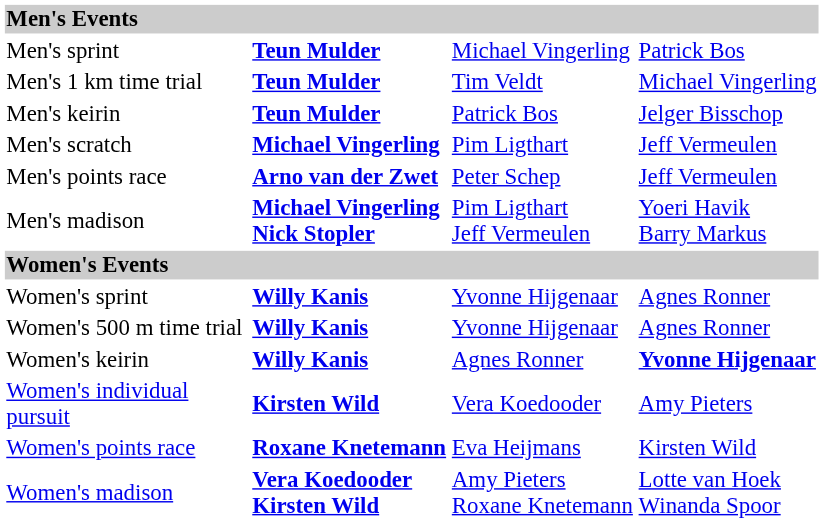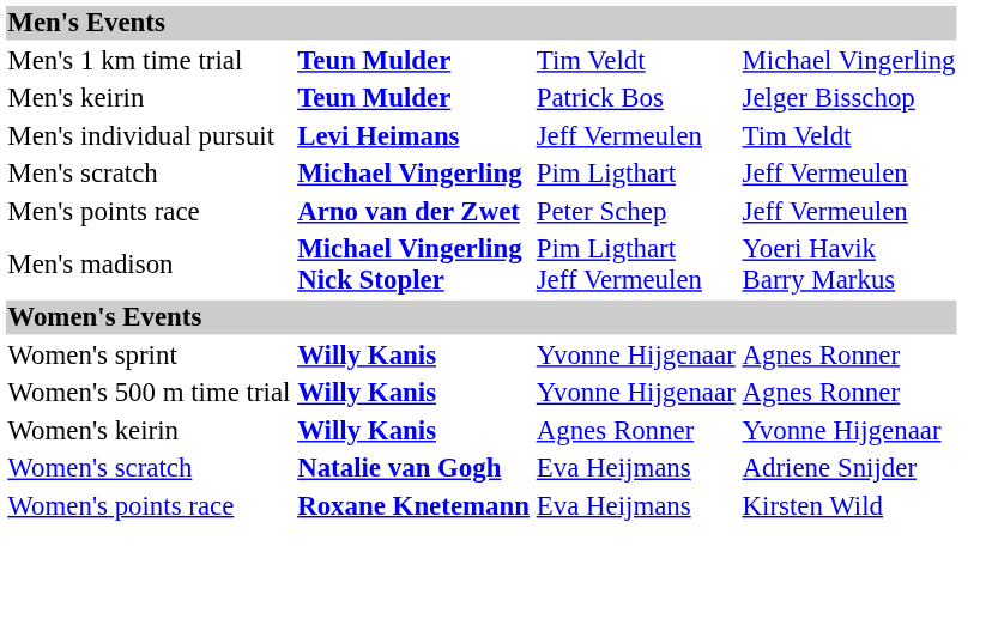- row: Men's sprint | Teun Mulder | Michael Vingerling | Patrick Bos
+ row: Men's individual pursuit | Levi Heimans | Jeff Vermeulen | Tim Veldt
Women's keirin | column 4: bold -> normal
- row: Women's individual pursuit | Kirsten Wild | Vera Koedooder | Amy Pieters
+ row: Women's scratch | Natalie van Gogh | Eva Heijmans | Adriene Snijder
- row: Women's madison | Vera Koedooder Kirsten Wild | Amy Pieters Roxane Knetemann | Lotte van Hoek Winanda Spoor
